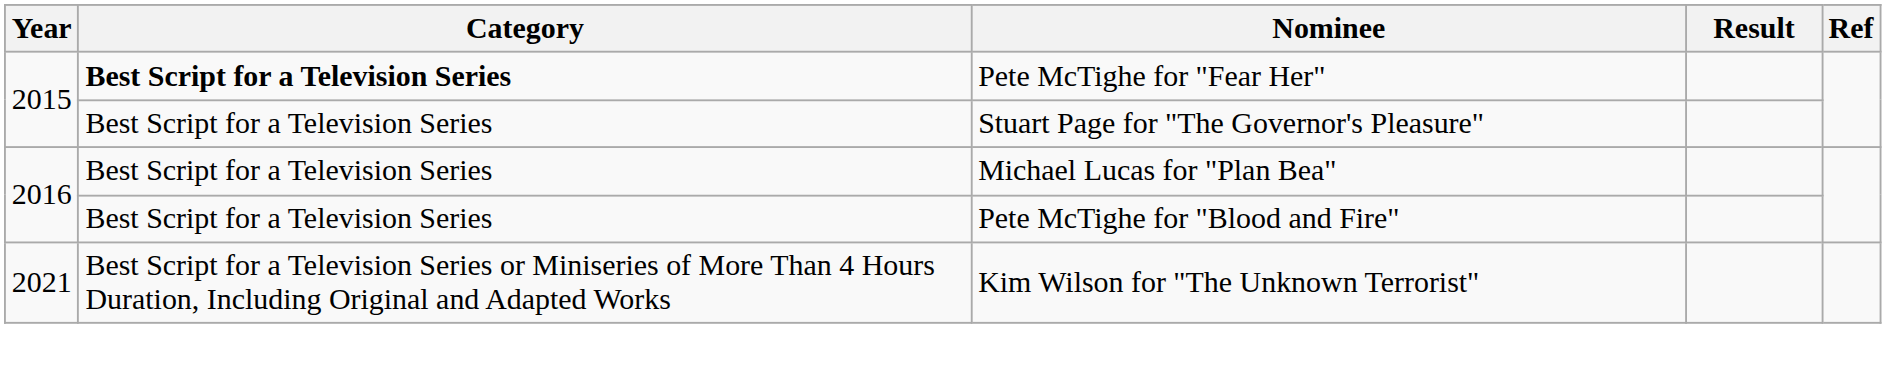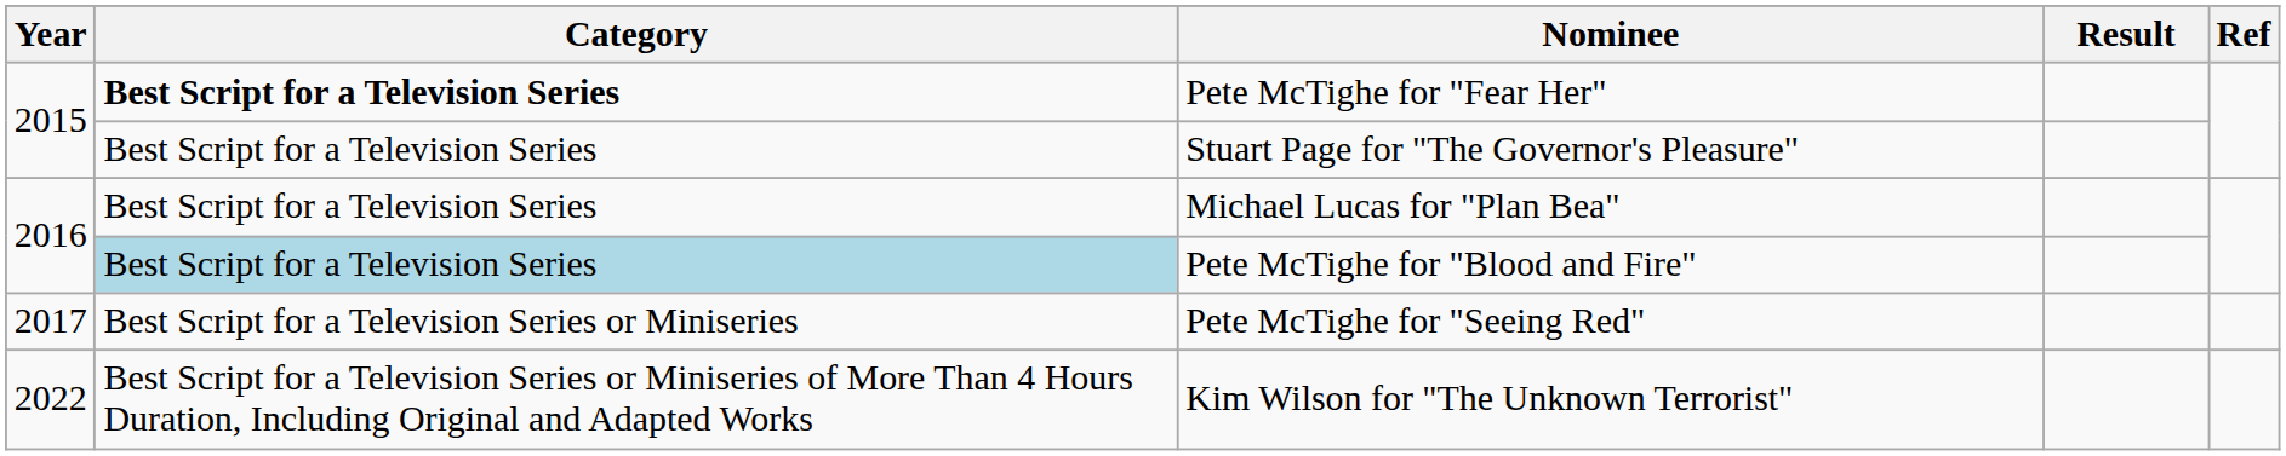Pete McTighe for "Blood and Fire" | Category: no background -> lightblue background
+ row: 2017 | Best Script for a Television Series or Miniseries | Pete McTighe for "Seeing Red"
Kim Wilson for "The Unknown Terrorist" | Year: 2021 -> 2022
